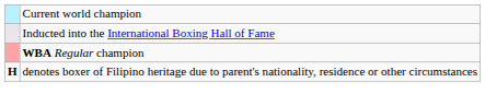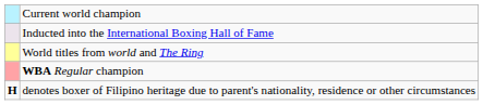+ row: World titles from world and The Ring
